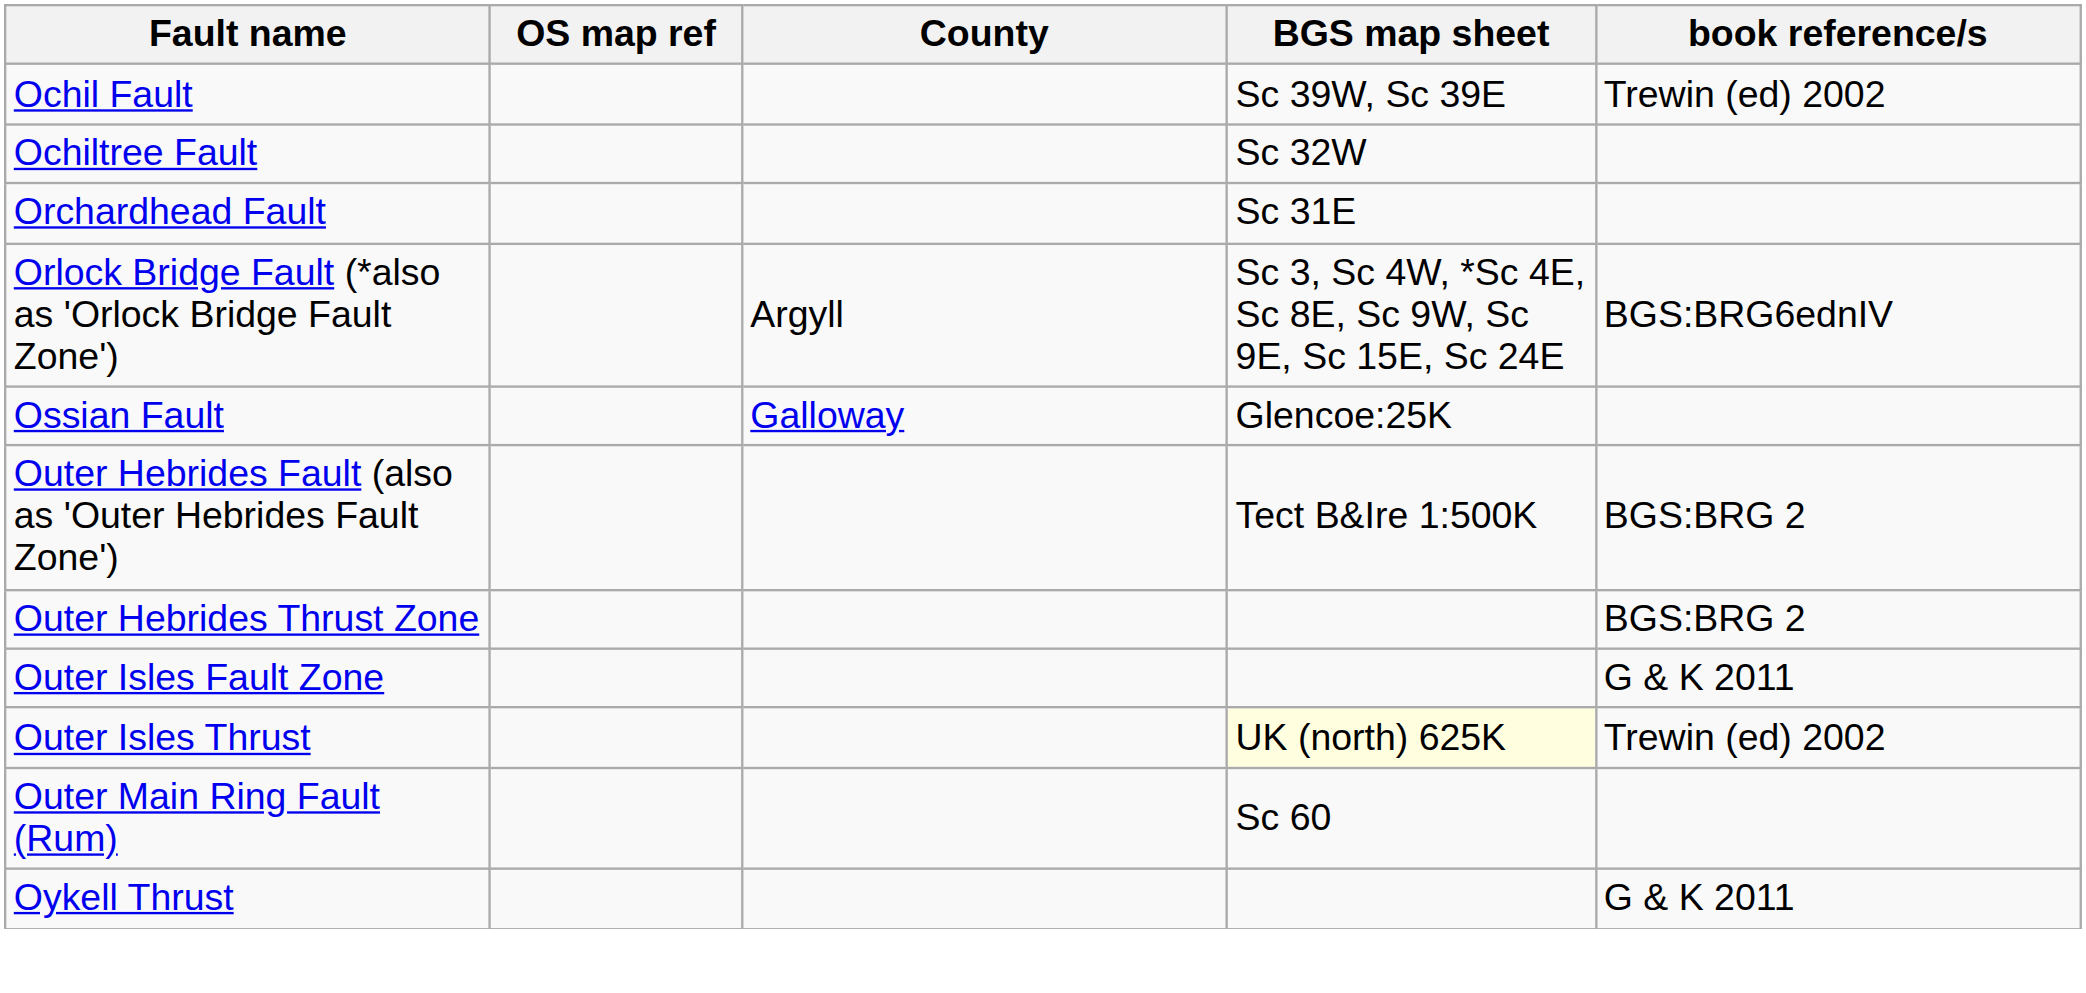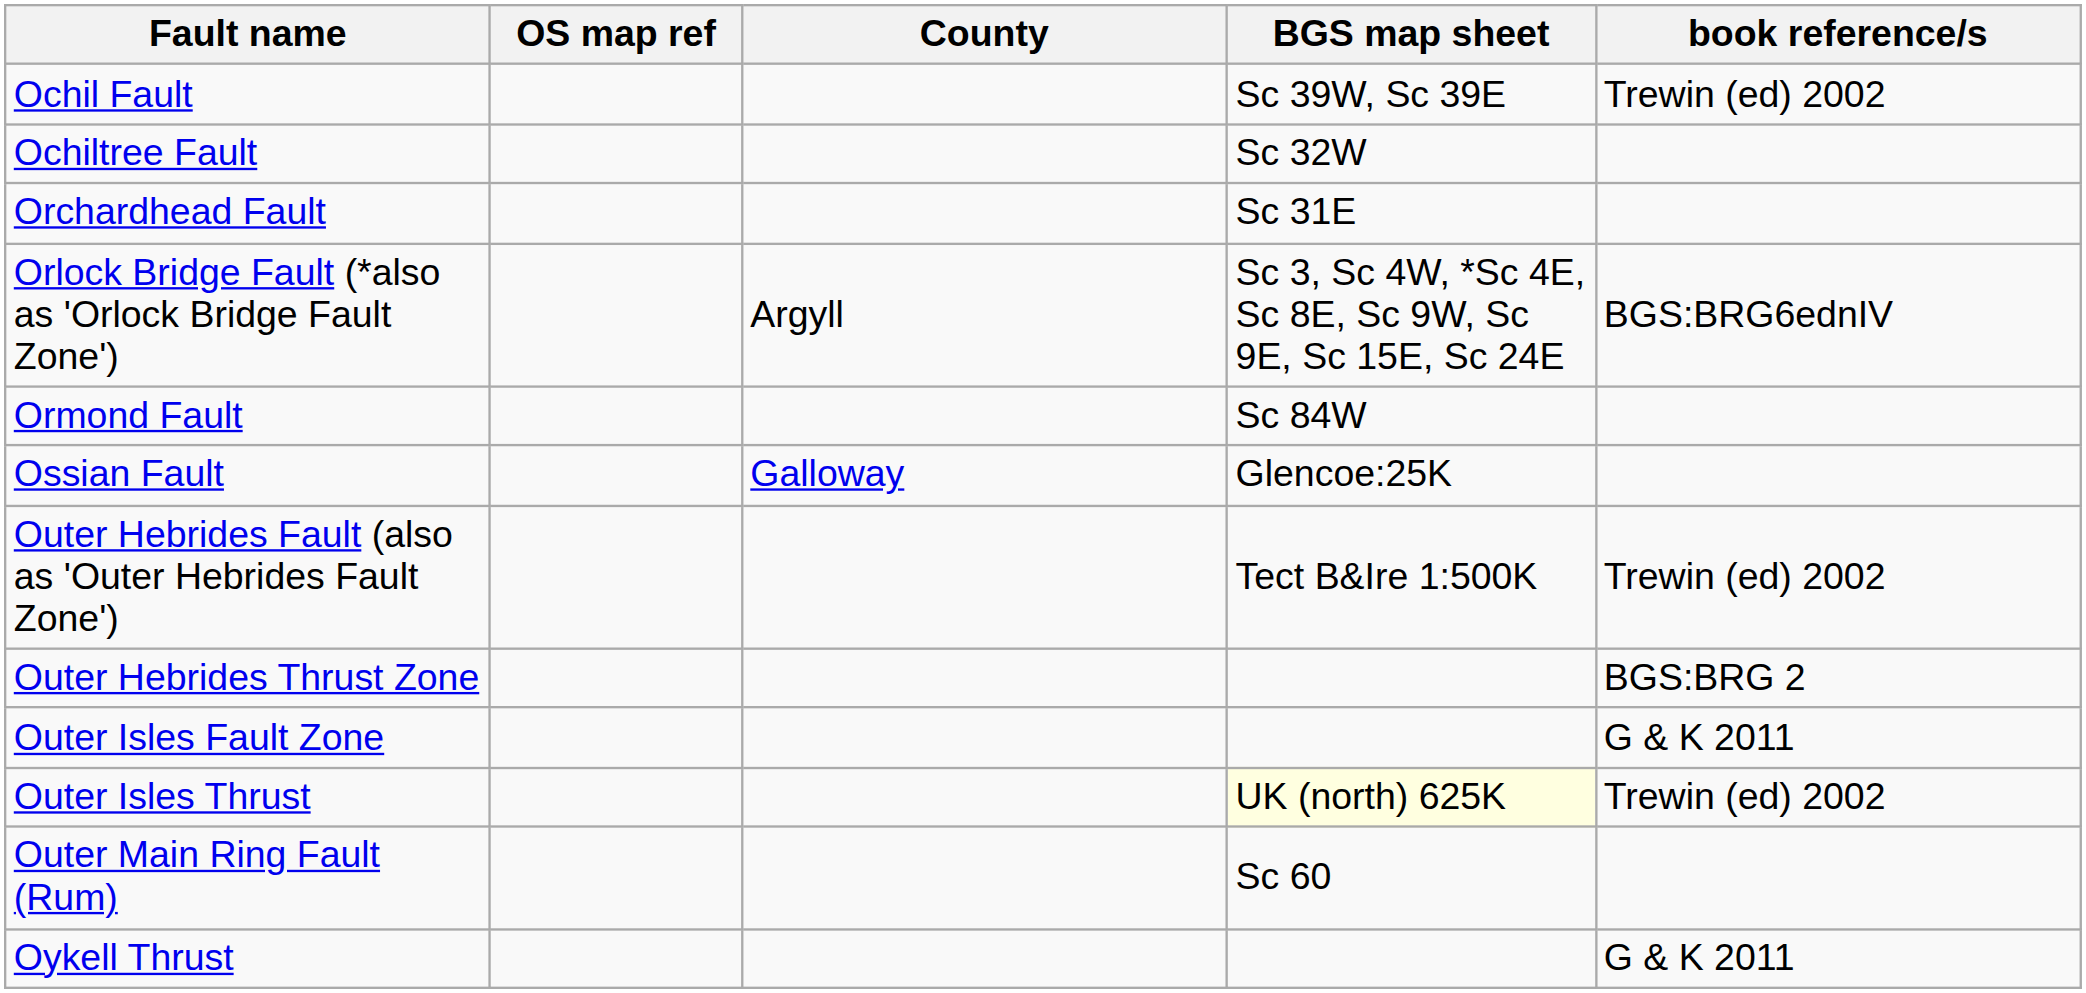+ row: Ormond Fault | Sc 84W
Outer Hebrides Fault (also as 'Outer Hebrides Fault Zone') | book reference/s: BGS:BRG 2 -> Trewin (ed) 2002
